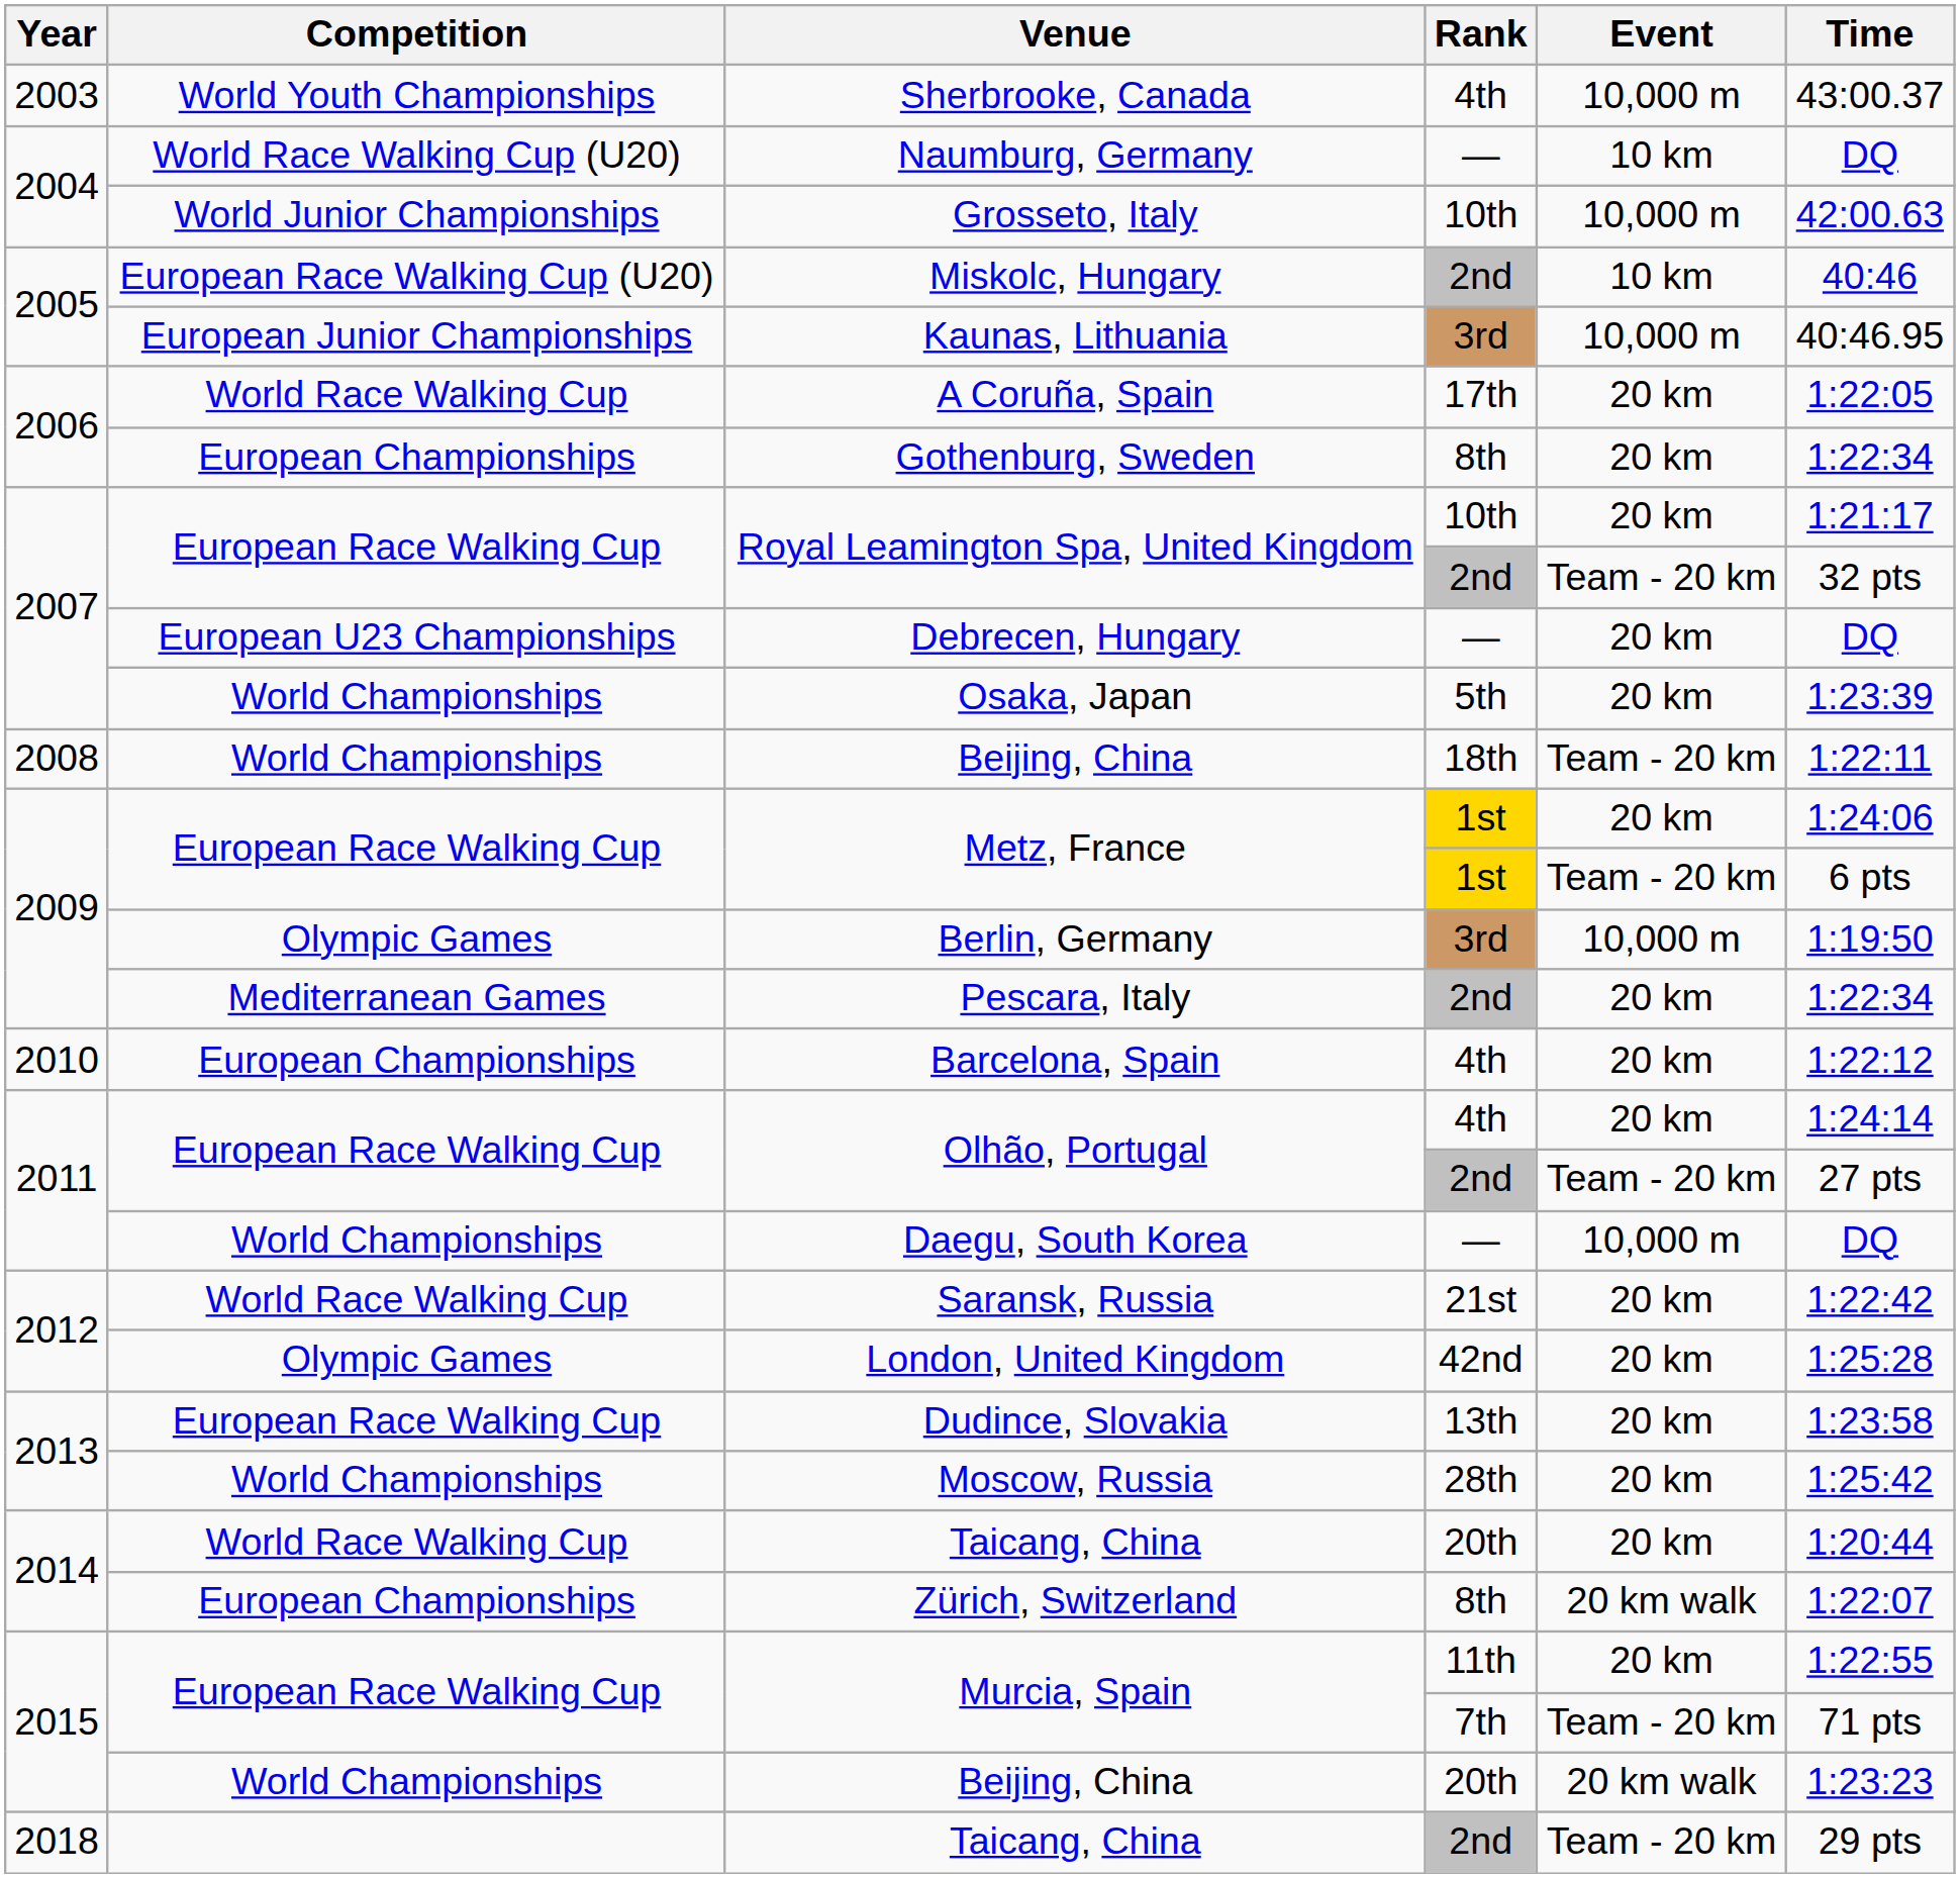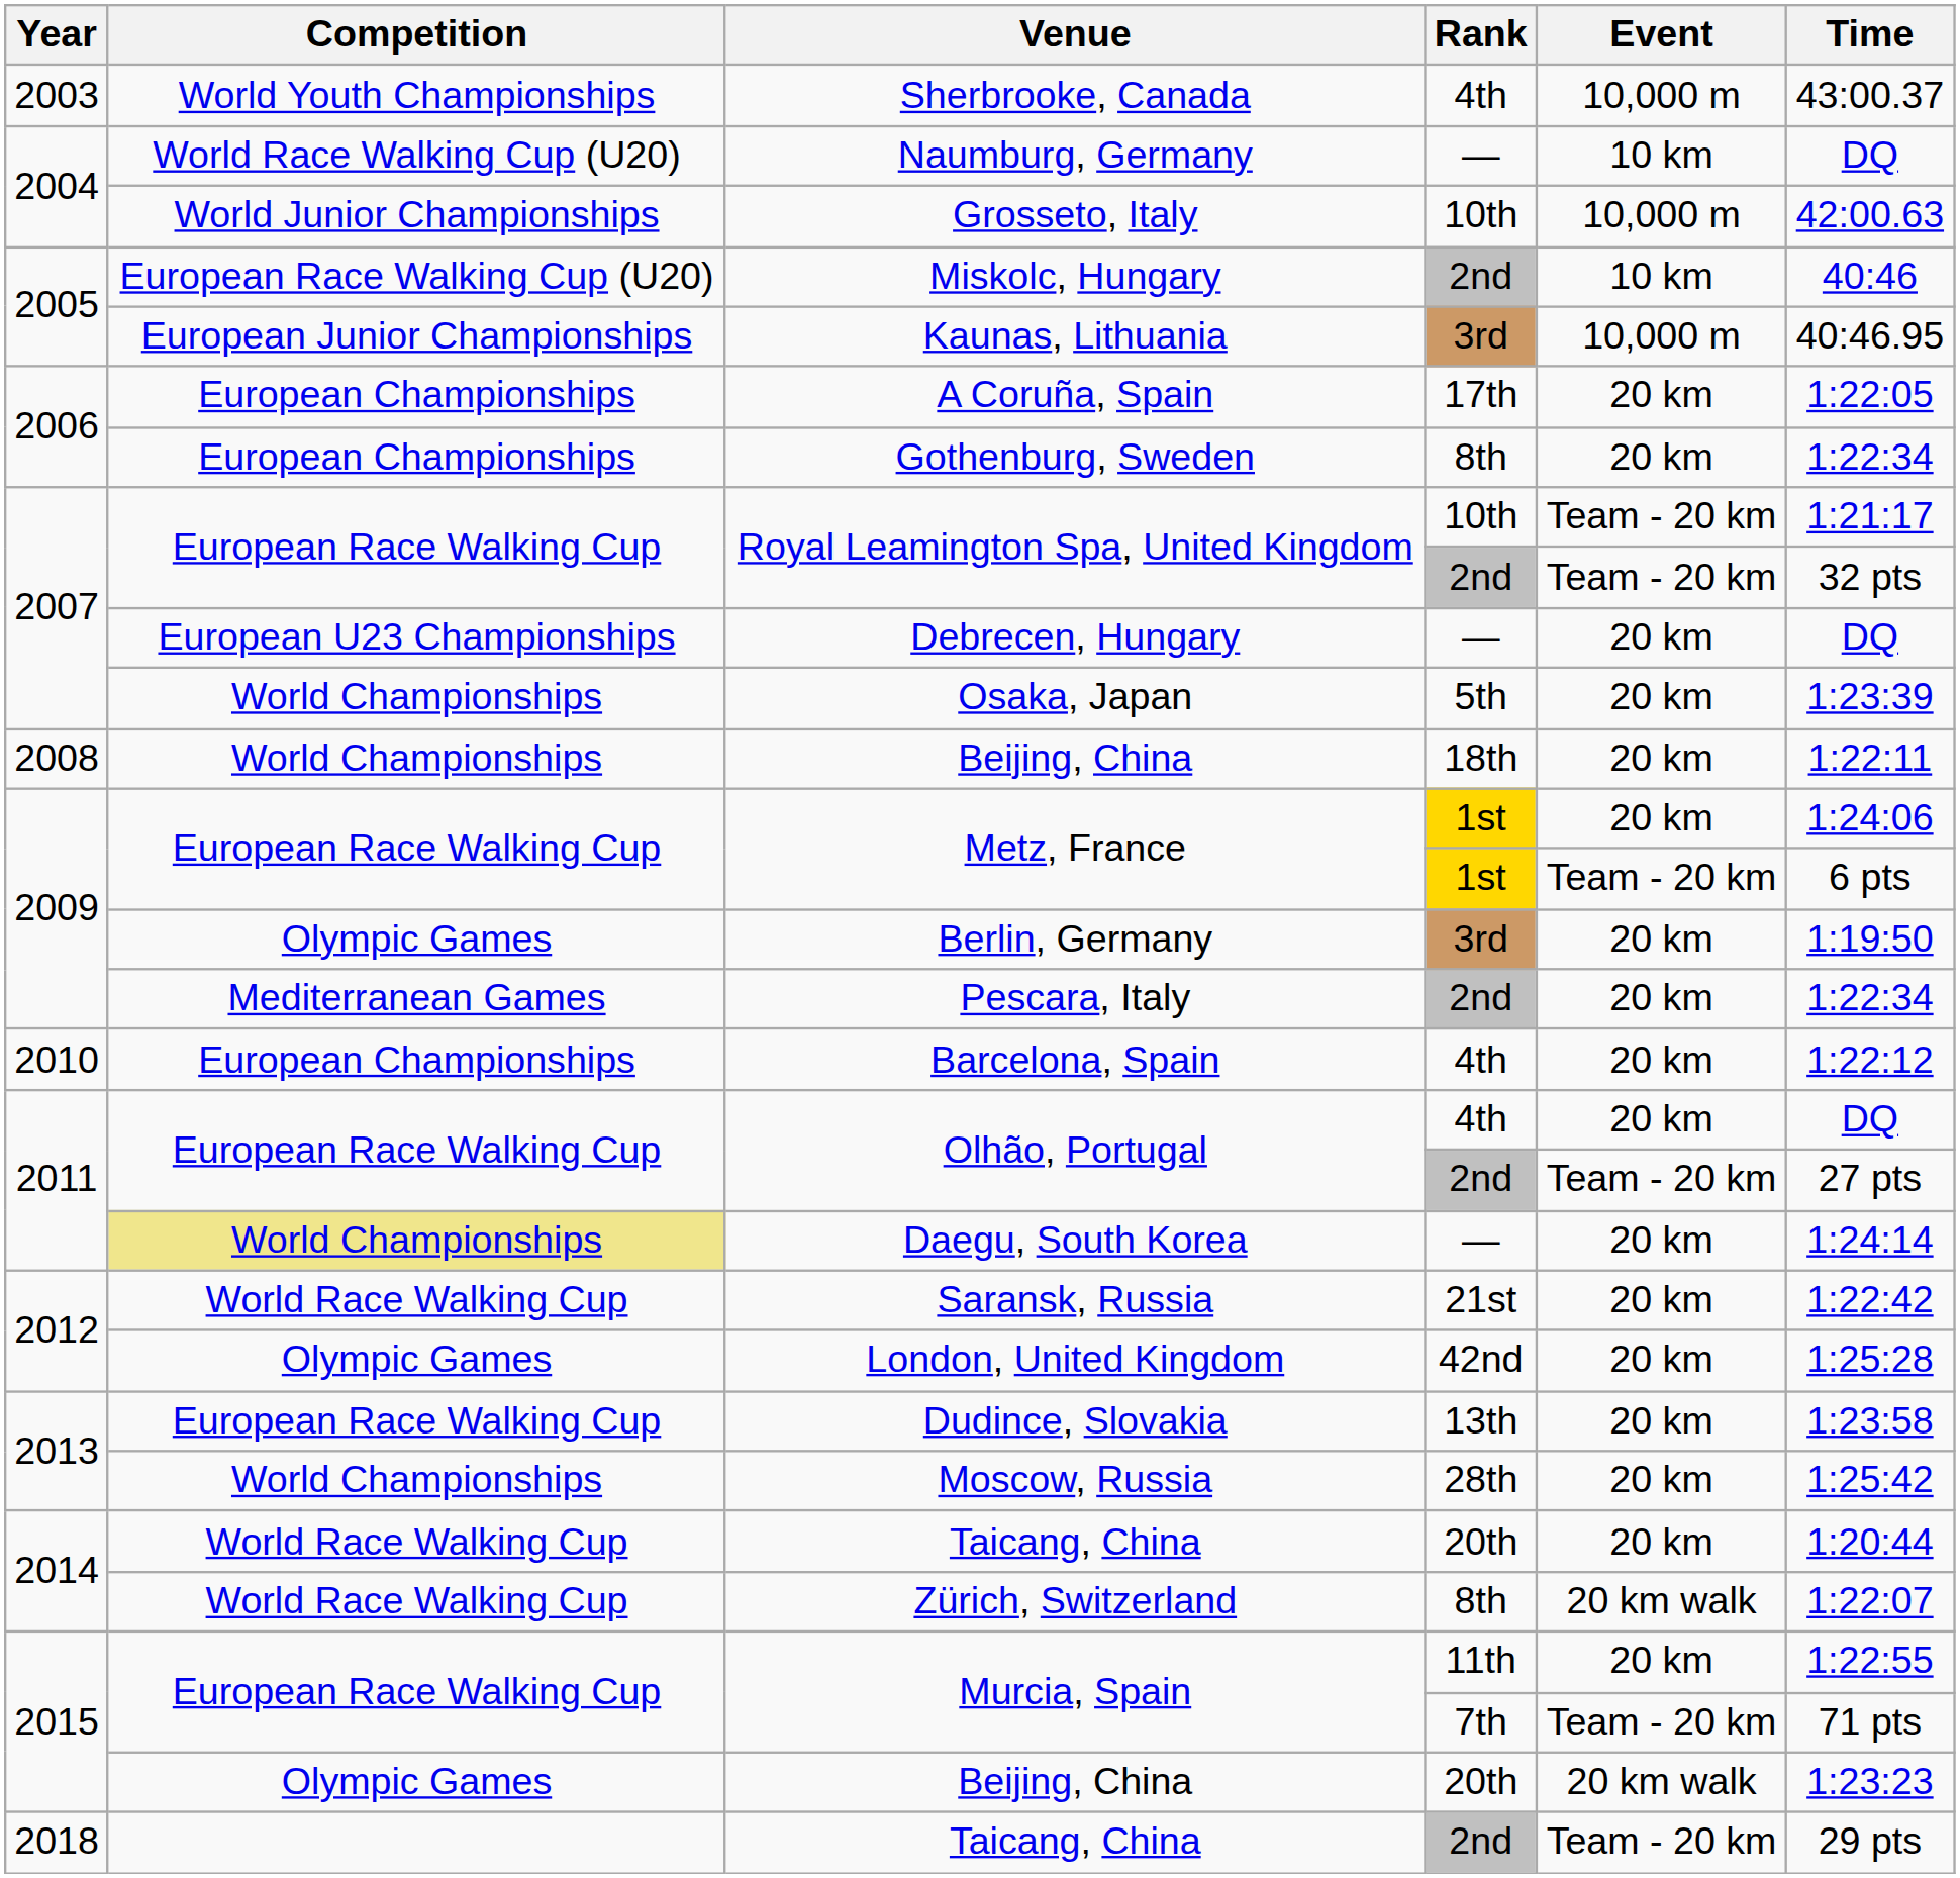A Coruña, Spain | Competition: World Race Walking Cup -> European Championships
Royal Leamington Spa, United Kingdom / 10th | Event: 20 km -> Team - 20 km
Beijing, China / 18th | Event: Team - 20 km -> 20 km
Berlin, Germany | Event: 10,000 m -> 20 km
Olhão, Portugal / 4th | Time: 1:24:14 -> DQ
Daegu, South Korea | Competition: no background -> khaki background
Daegu, South Korea | Event: 10,000 m -> 20 km
Daegu, South Korea | Time: DQ -> 1:24:14
Zürich, Switzerland | Competition: European Championships -> World Race Walking Cup
Beijing, China / 20th | Competition: World Championships -> Olympic Games
